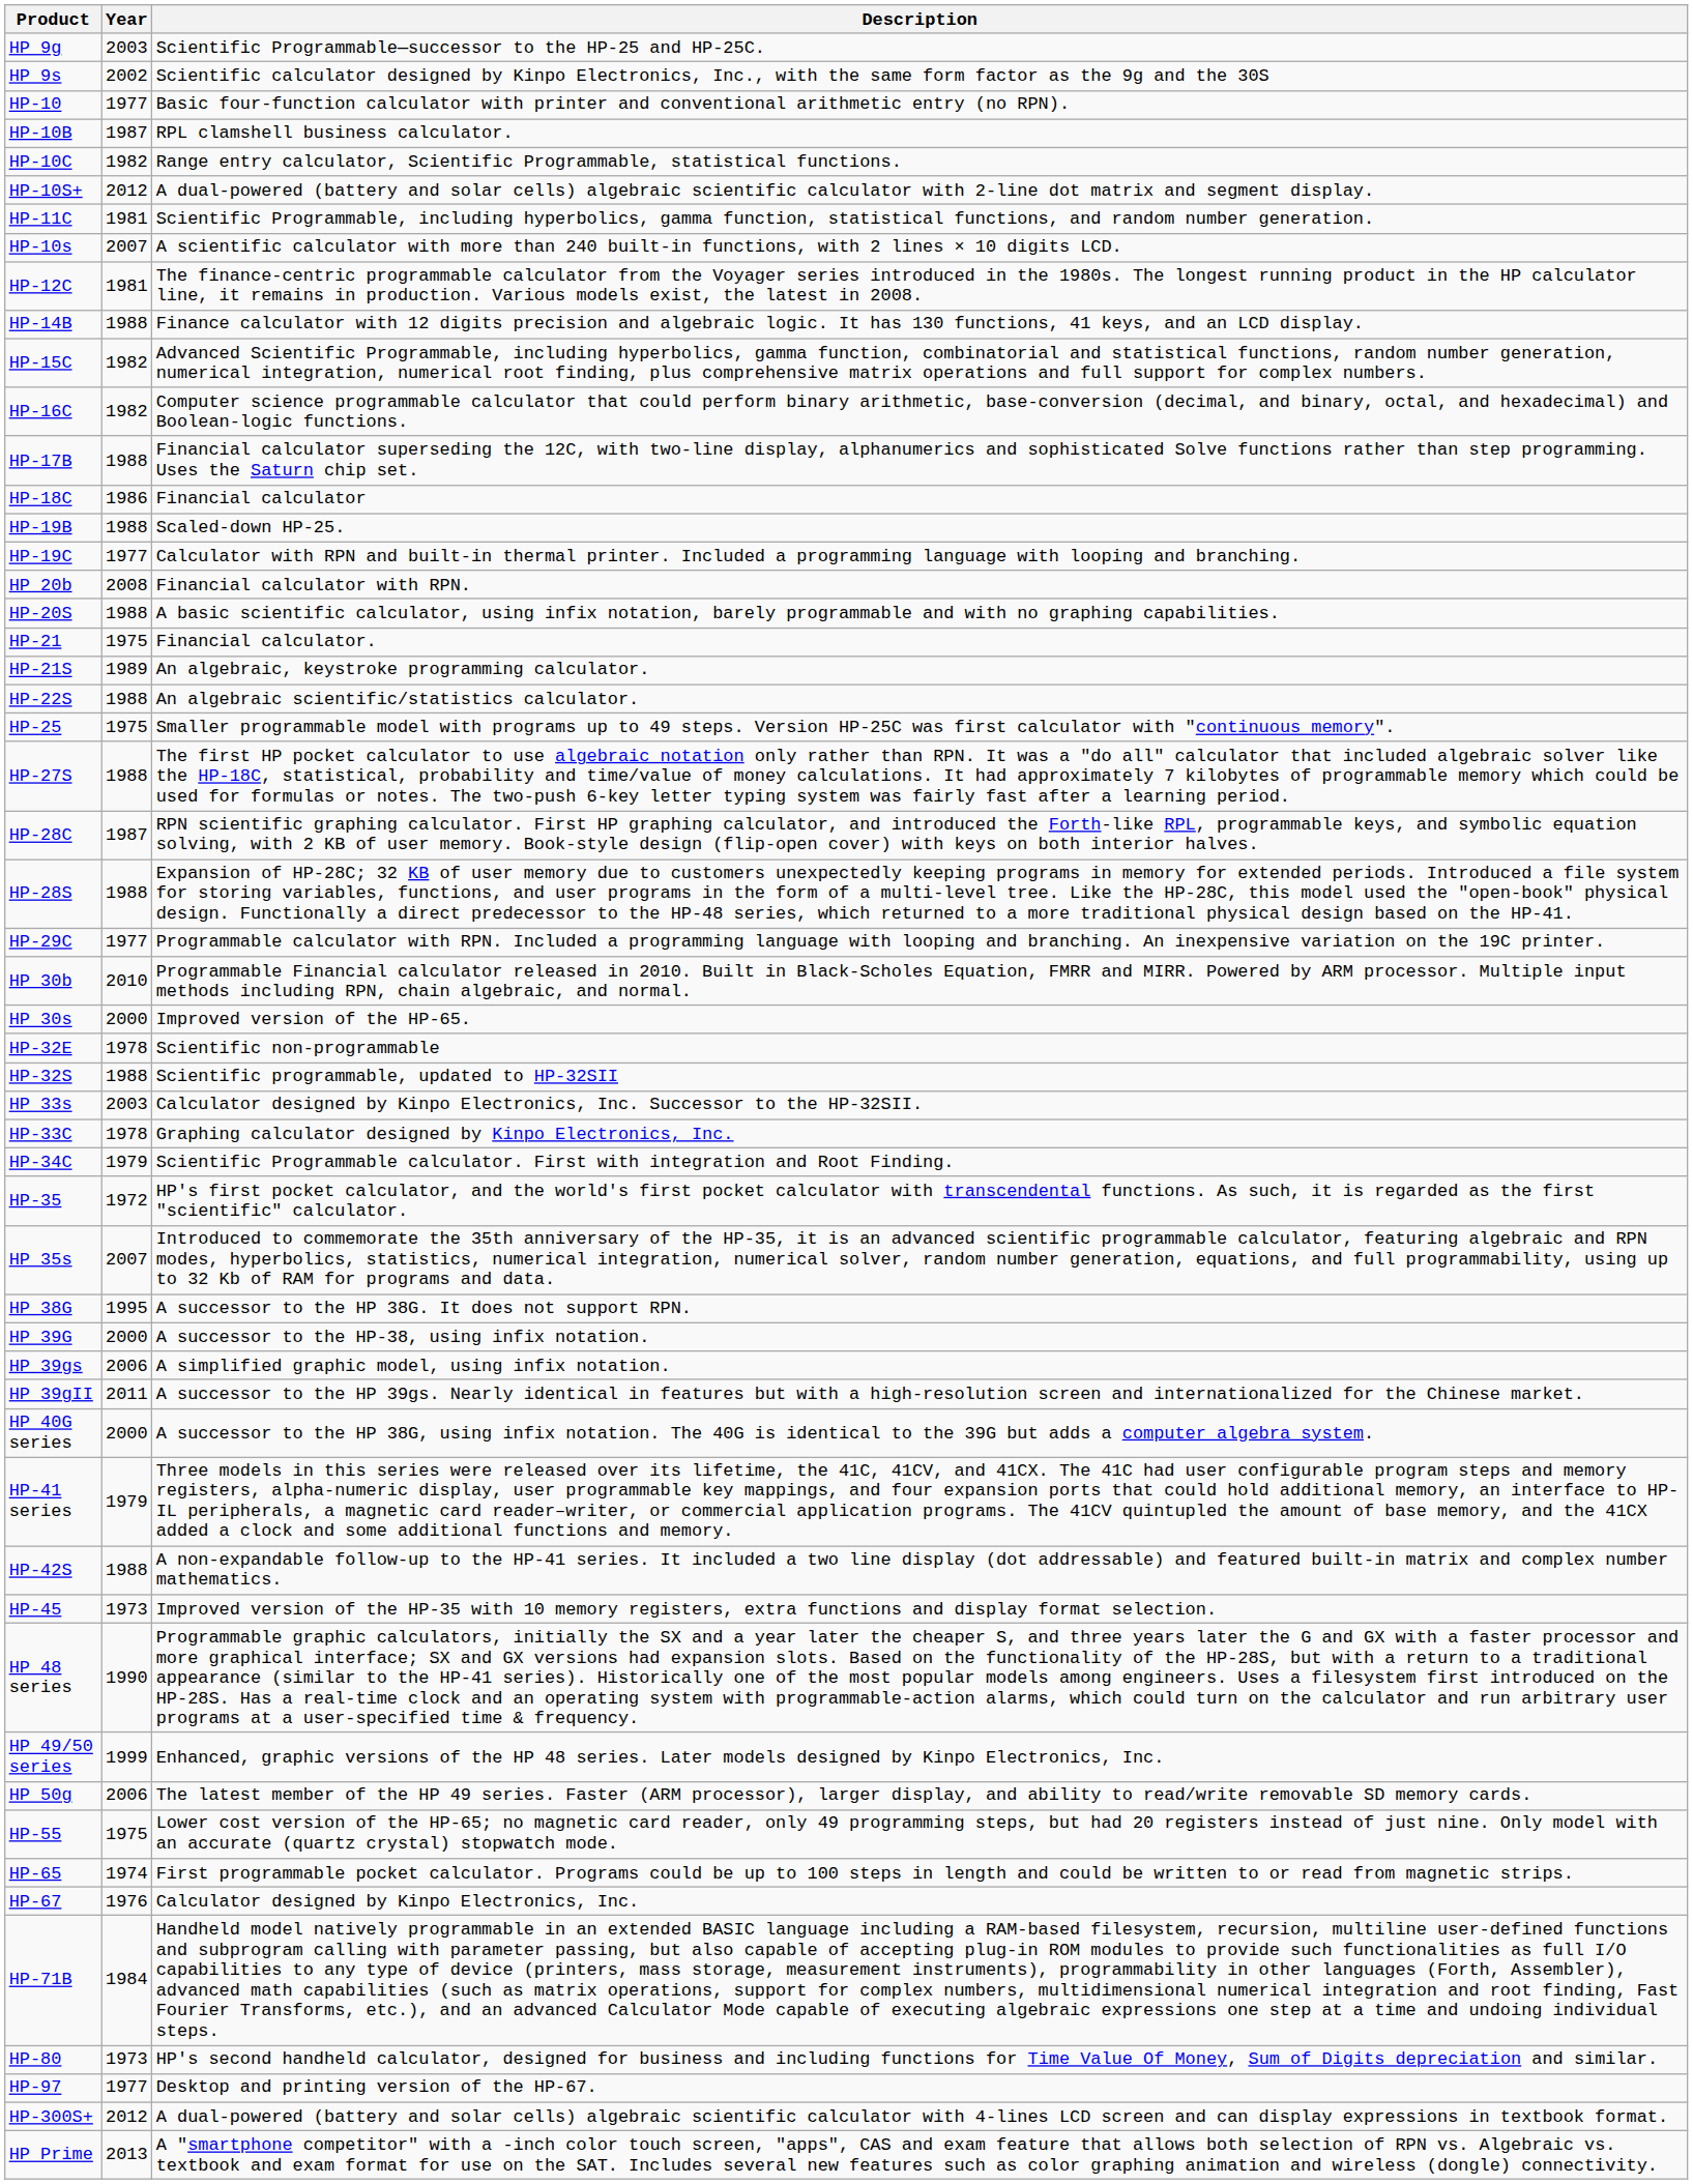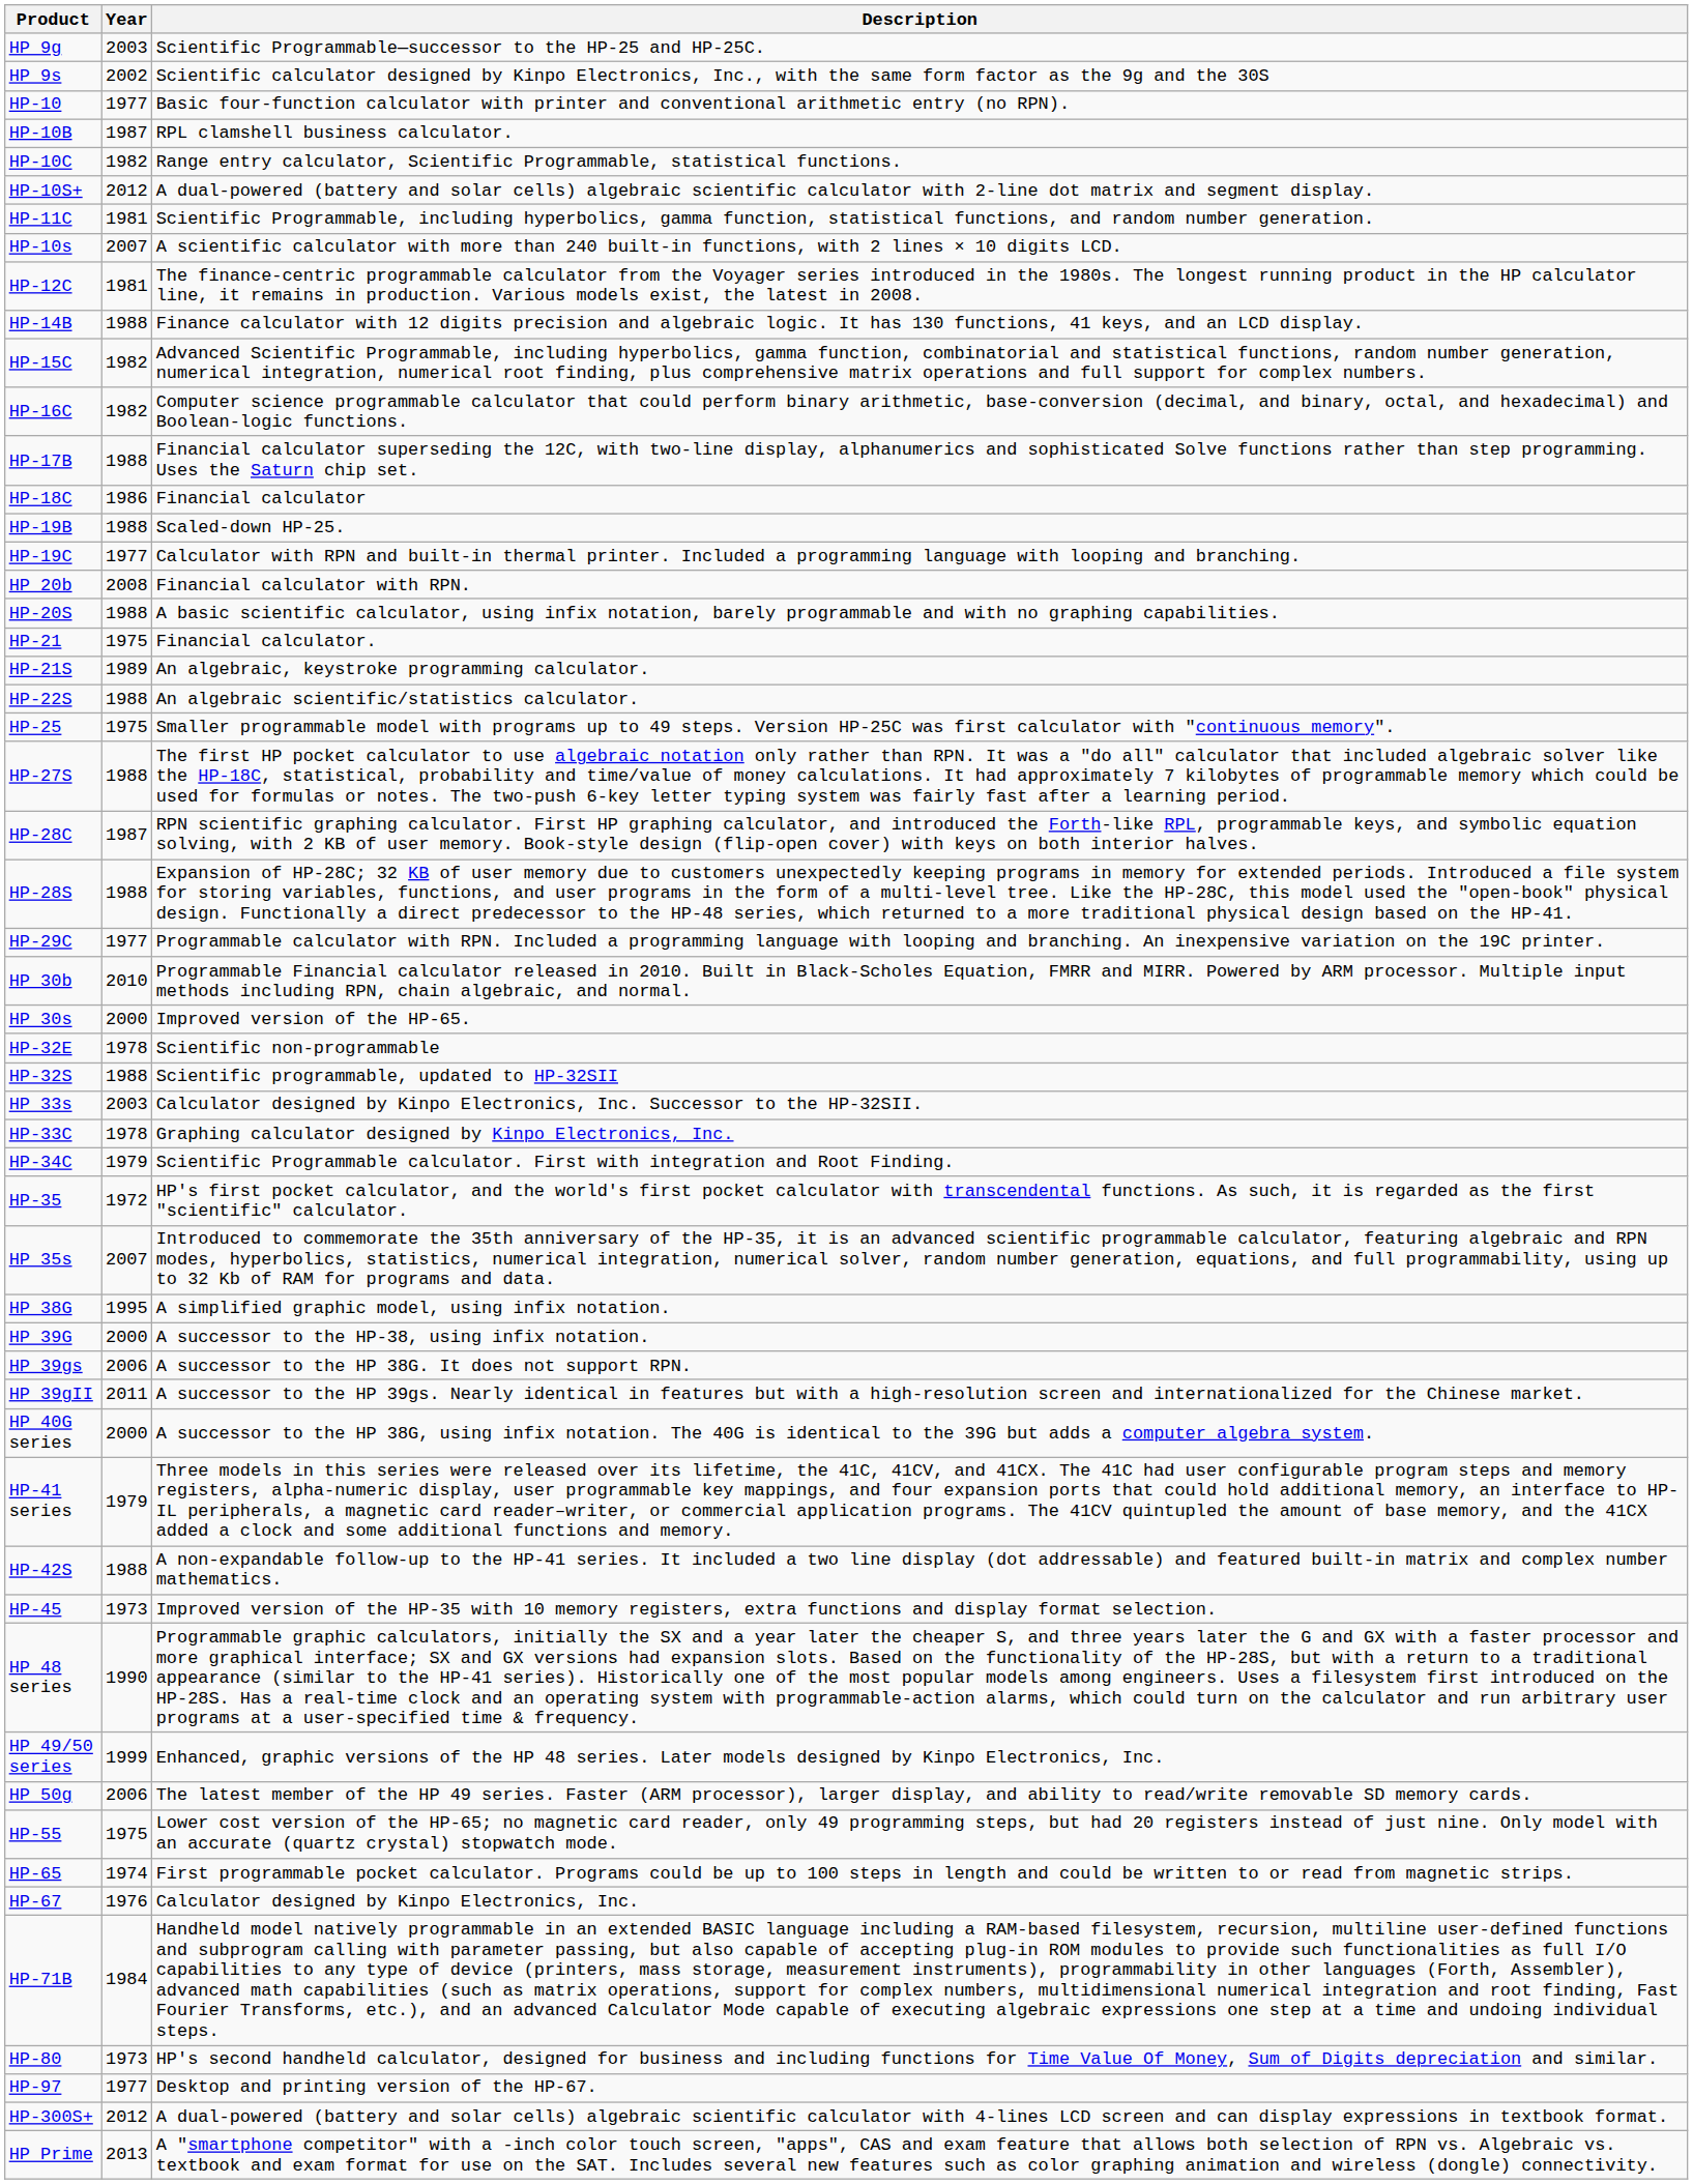HP 38G | Description: A successor to the HP 38G. It does not support RPN. -> A simplified graphic model, using infix notation.
HP 39gs | Description: A simplified graphic model, using infix notation. -> A successor to the HP 38G. It does not support RPN.
